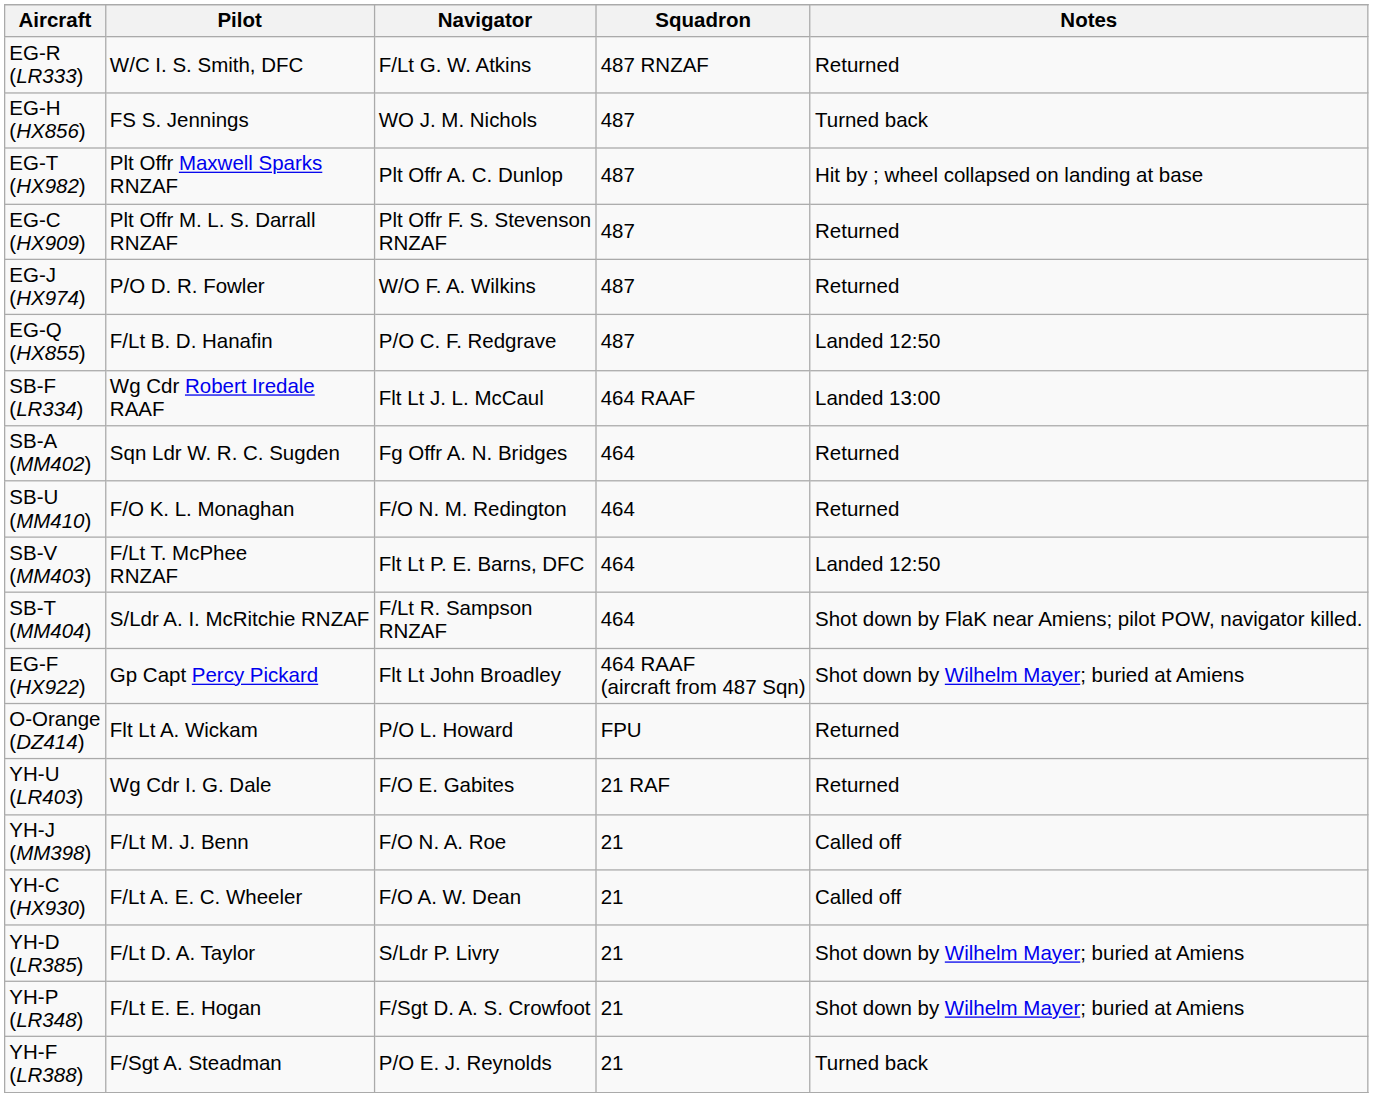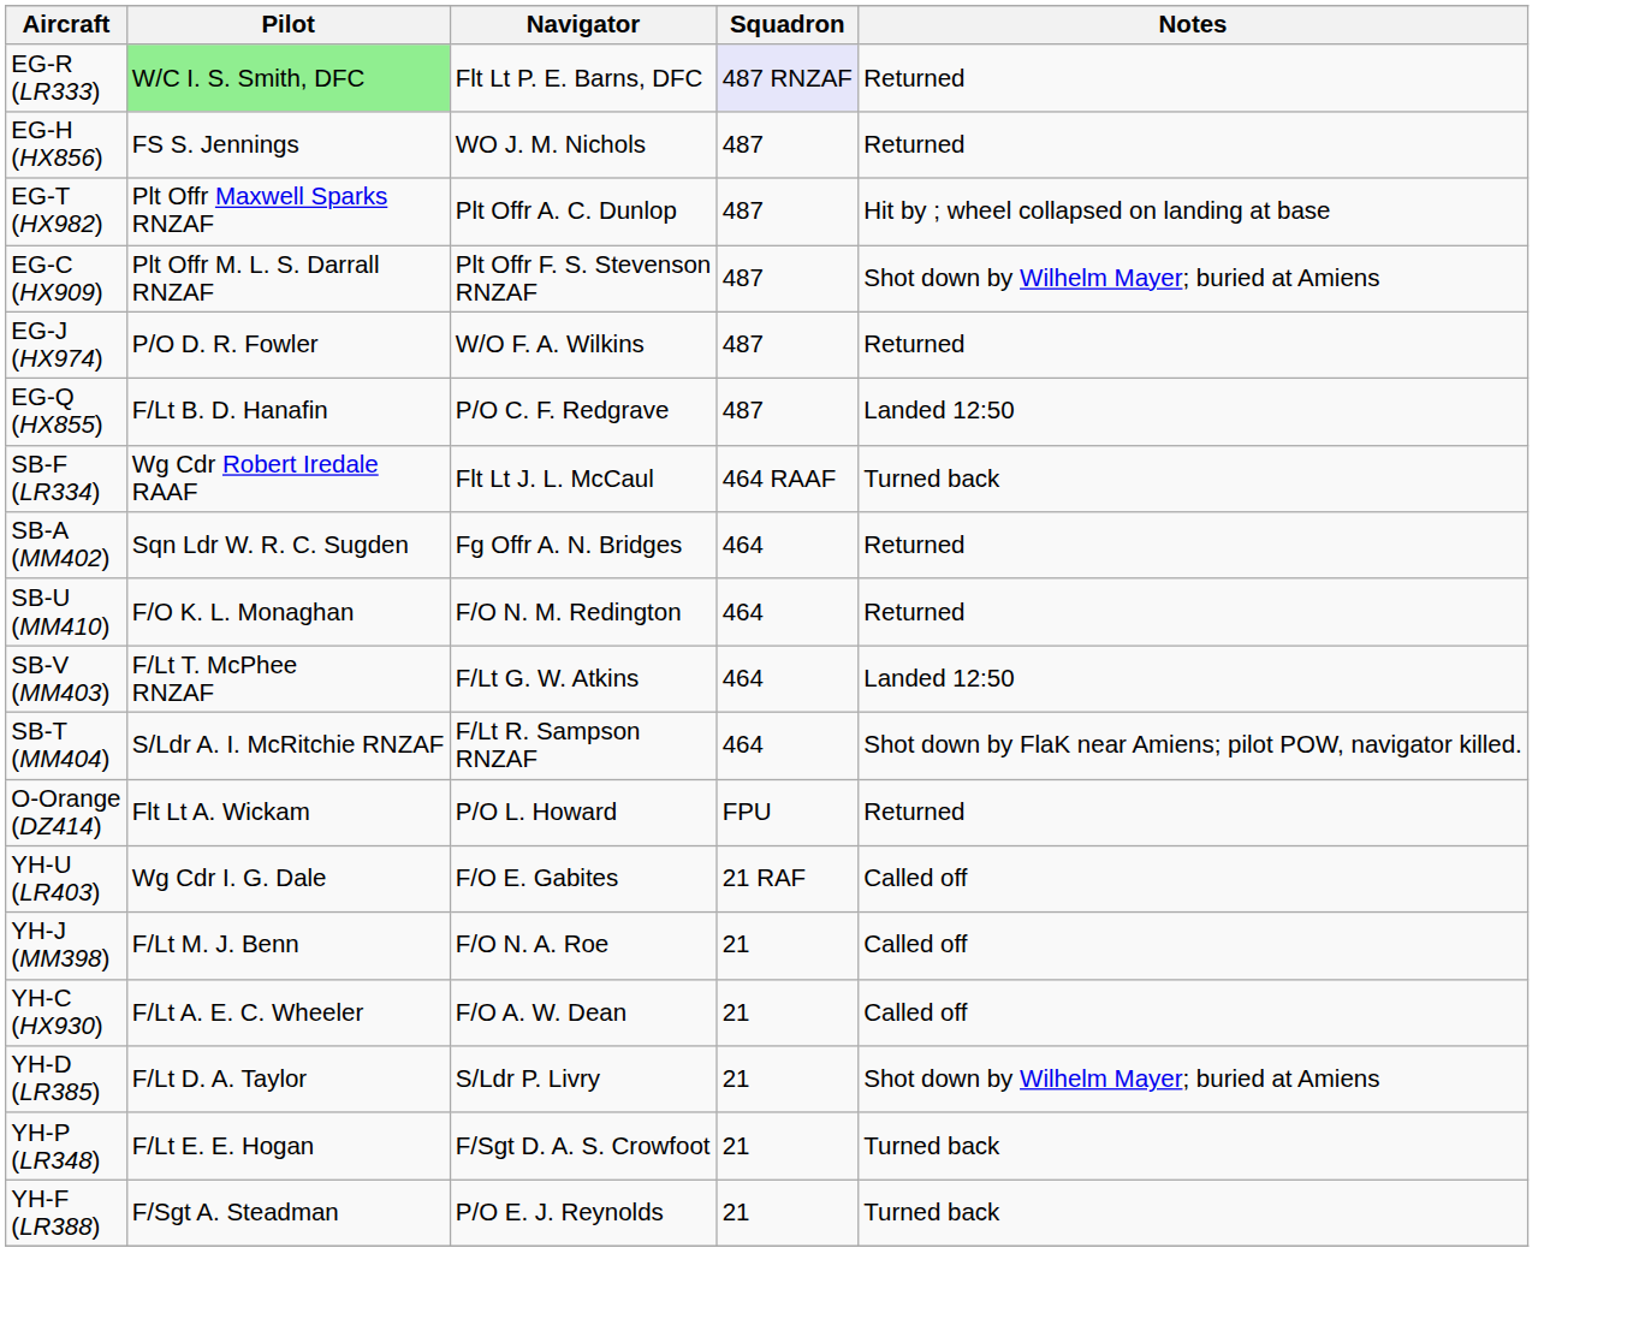EG-R (LR333) | Pilot: no background -> lightgreen background
EG-R (LR333) | Navigator: F/Lt G. W. Atkins -> Flt Lt P. E. Barns, DFC
EG-R (LR333) | Squadron: no background -> lavender background
EG-H (HX856) | Notes: Turned back -> Returned
EG-C (HX909) | Notes: Returned -> Shot down by Wilhelm Mayer; buried at Amiens
SB-F (LR334) | Notes: Landed 13:00 -> Turned back
SB-V (MM403) | Navigator: Flt Lt P. E. Barns, DFC -> F/Lt G. W. Atkins
- row: EG-F (HX922) | Gp Capt Percy Pickard | Flt Lt John Broadley | 464 RAAF (aircraft from 487 Sqn) | Shot down by Wilhelm Mayer; buried at Amiens
YH-U (LR403) | Notes: Returned -> Called off
YH-P (LR348) | Notes: Shot down by Wilhelm Mayer; buried at Amiens -> Turned back
